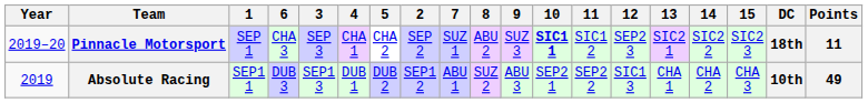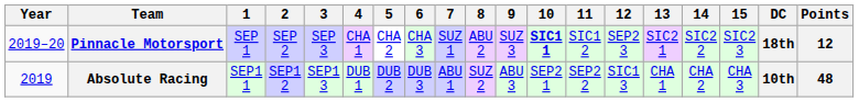columns swapped: 2 <-> 6
Pinnacle Motorsport | Points: 11 -> 12
Absolute Racing | Points: 49 -> 48
